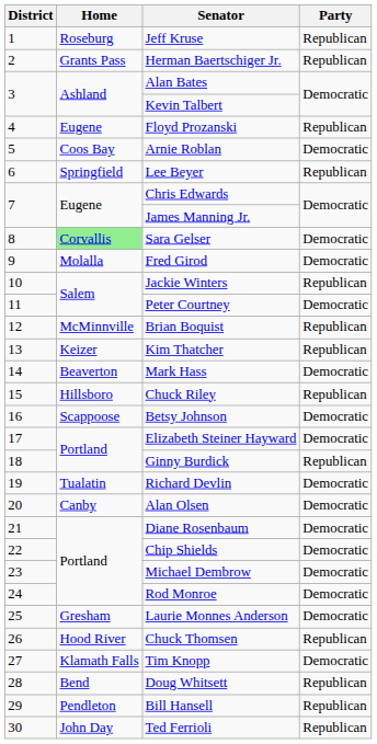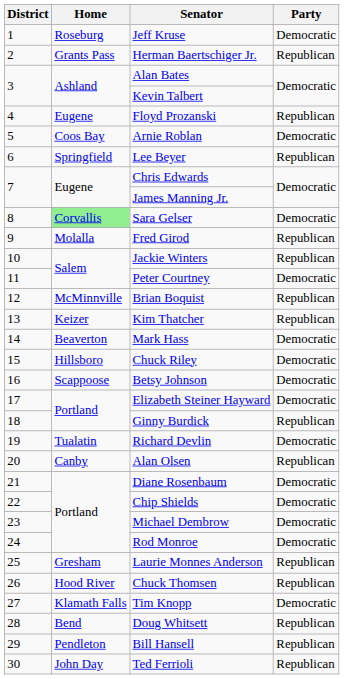Jeff Kruse | Party: Republican -> Democratic
Fred Girod | Party: Democratic -> Republican
Chuck Riley | Party: Republican -> Democratic
Alan Olsen | Party: Democratic -> Republican
Laurie Monnes Anderson | Party: Democratic -> Republican
